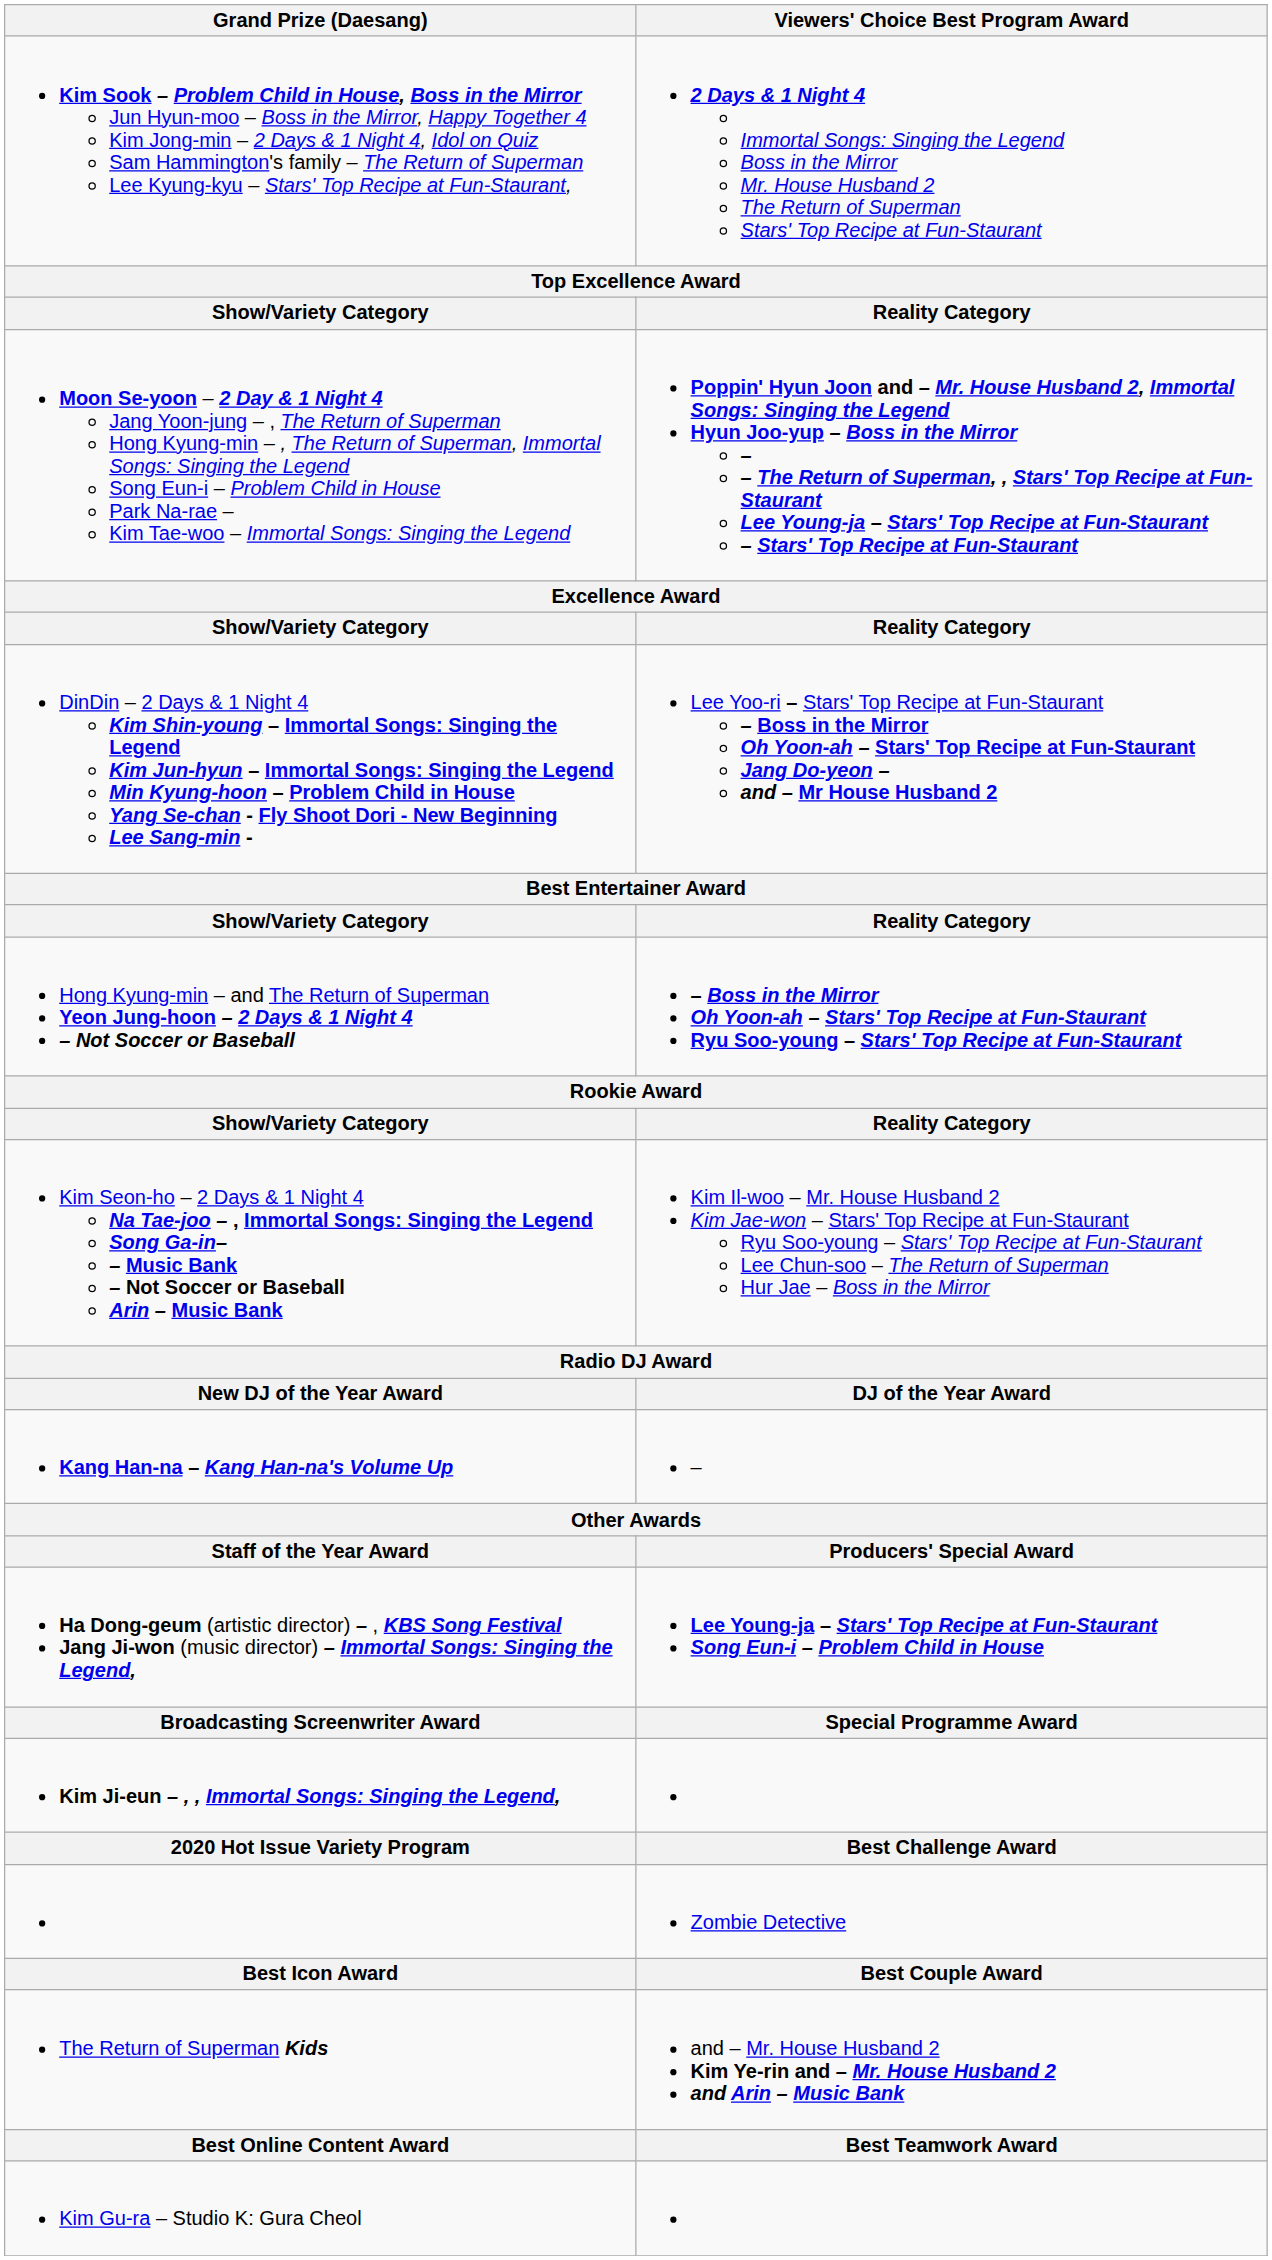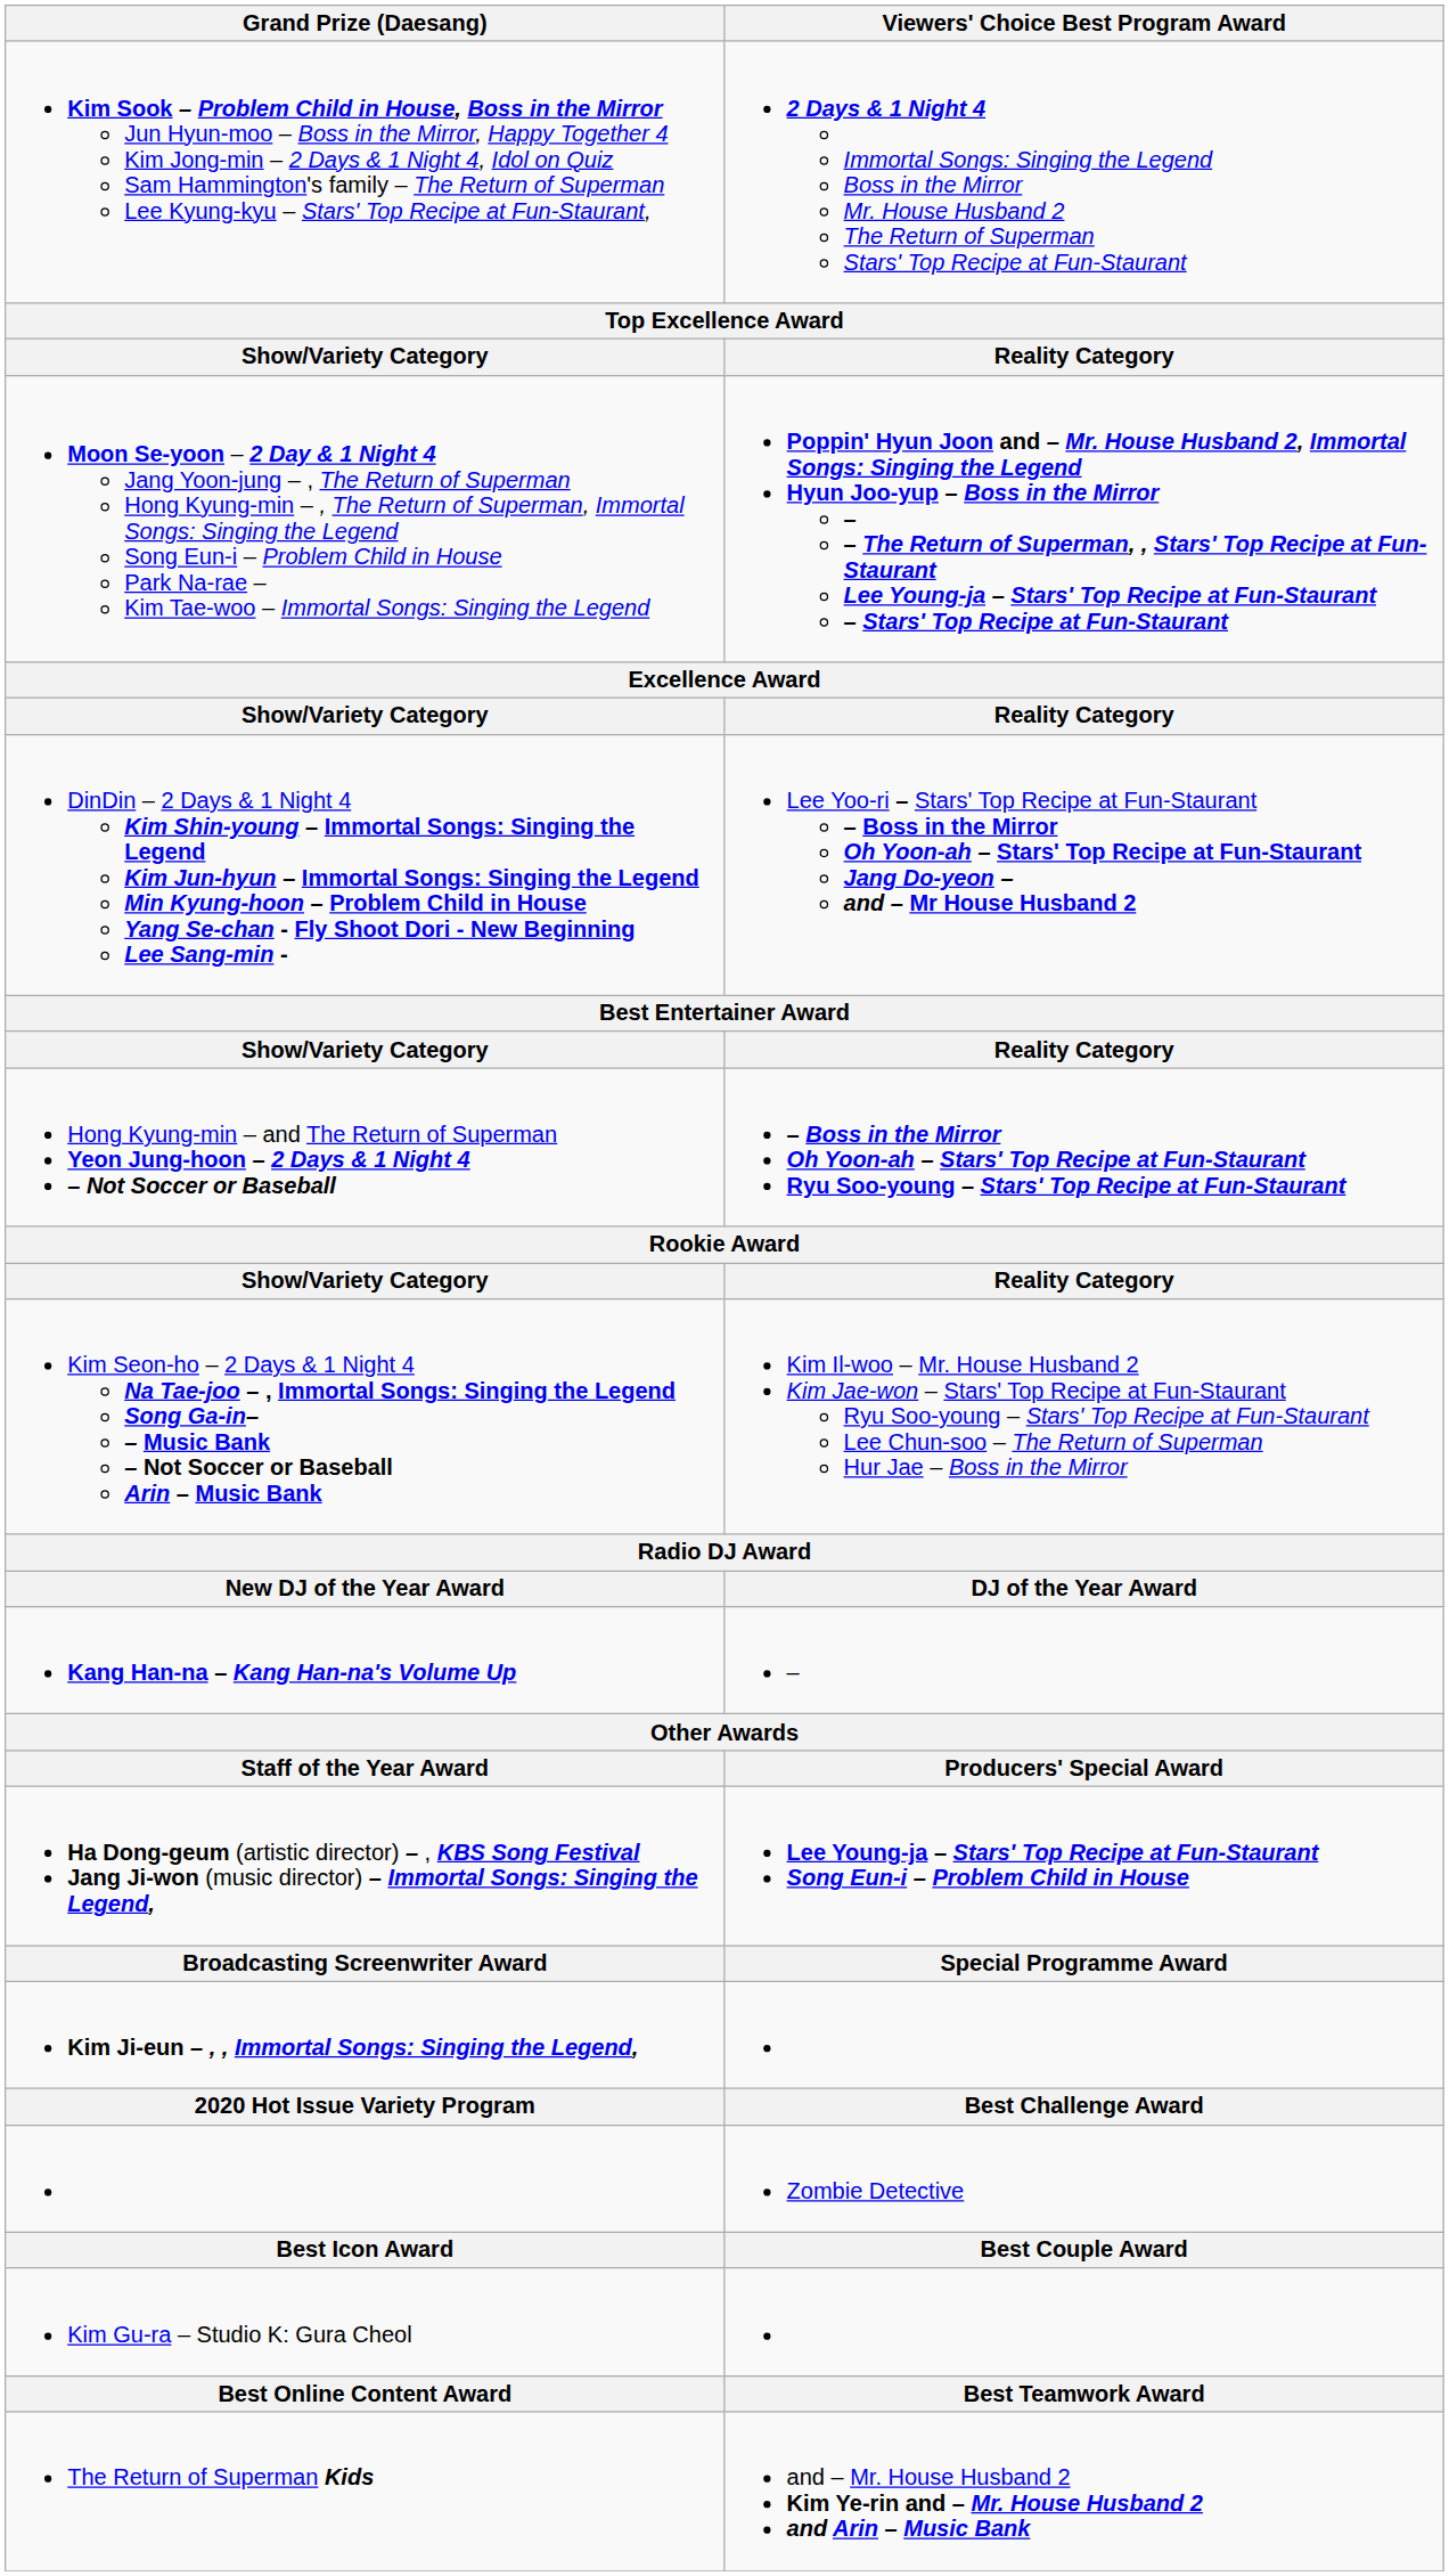rows swapped: The Return of Superman Kids <-> Kim Gu-ra – Studio K: Gura Cheol
